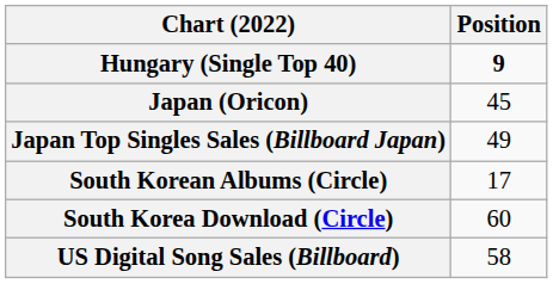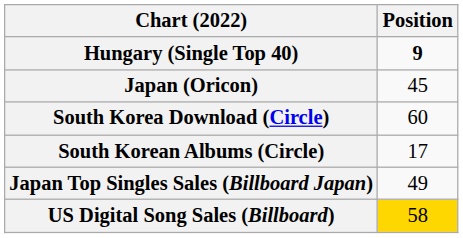rows swapped: Japan Top Singles Sales (Billboard Japan) <-> South Korea Download (Circle)
US Digital Song Sales (Billboard) | Position: no background -> gold background
